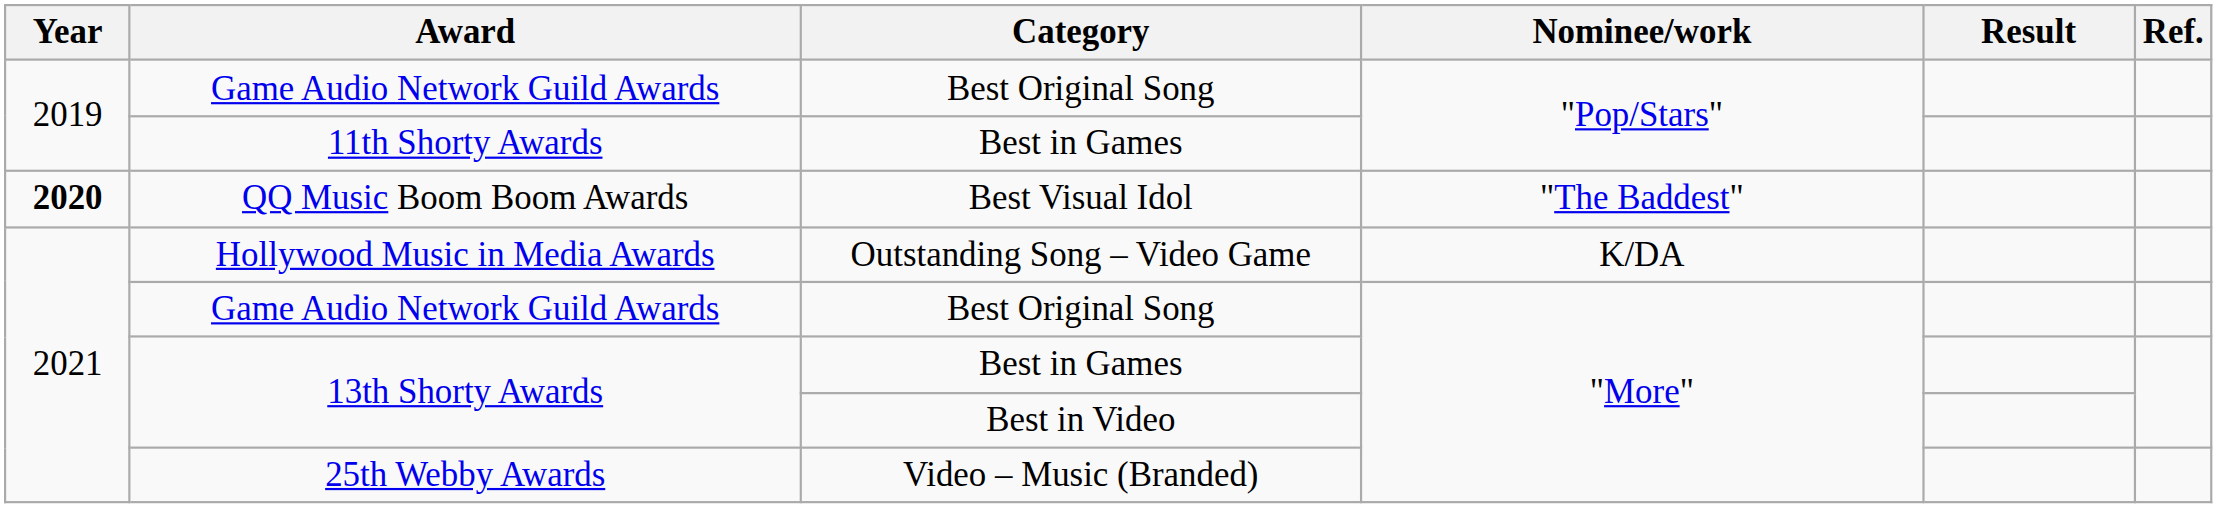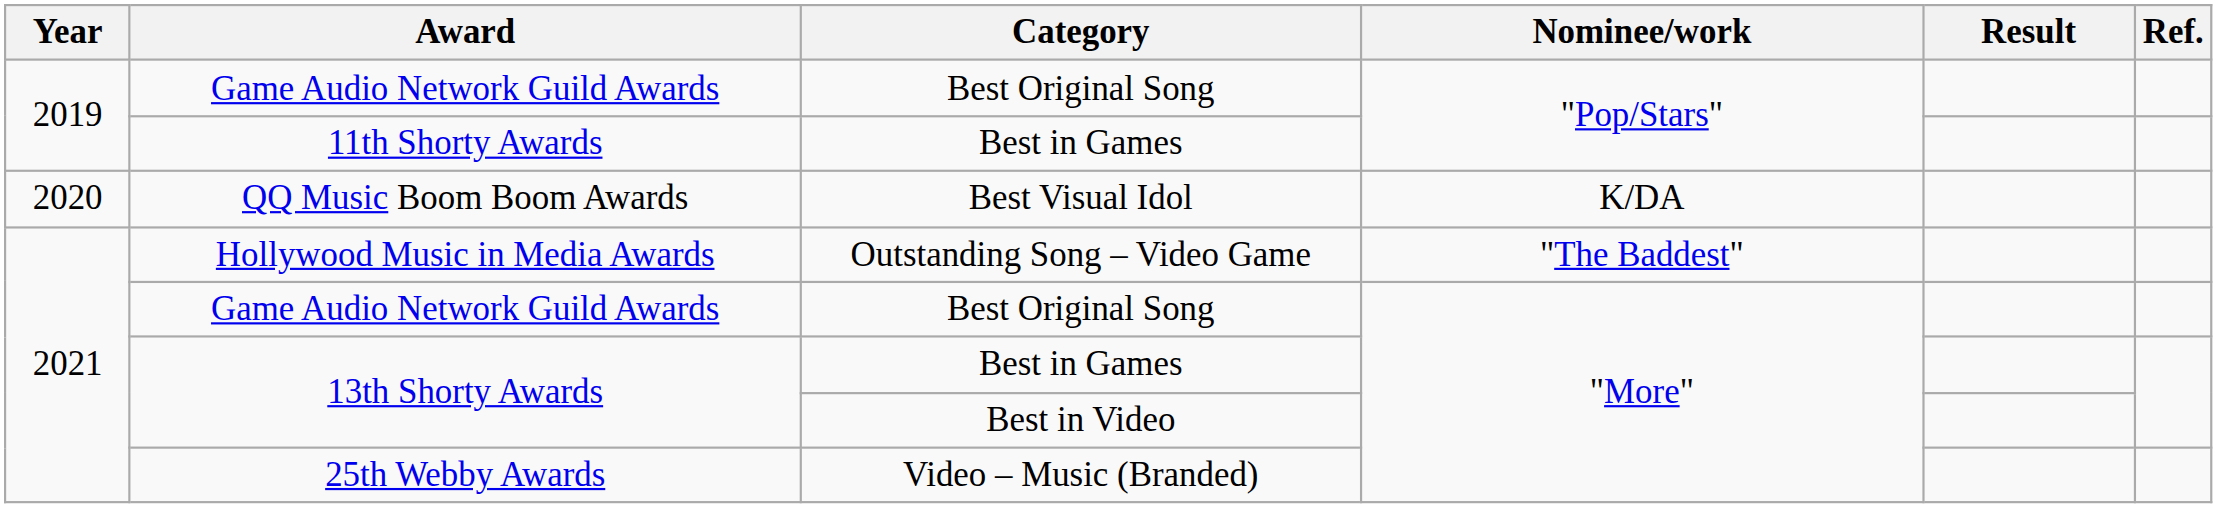QQ Music Boom Boom Awards | Year: bold -> normal
QQ Music Boom Boom Awards | Nominee/work: "The Baddest" -> K/DA
Hollywood Music in Media Awards | Nominee/work: K/DA -> "The Baddest"
